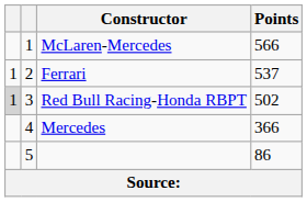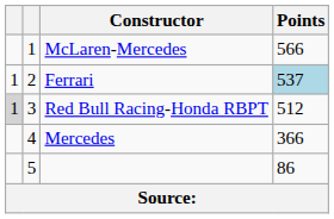Ferrari | Points: no background -> lightblue background
Red Bull Racing-Honda RBPT | Points: 502 -> 512
